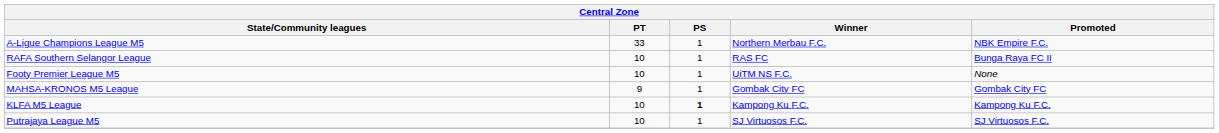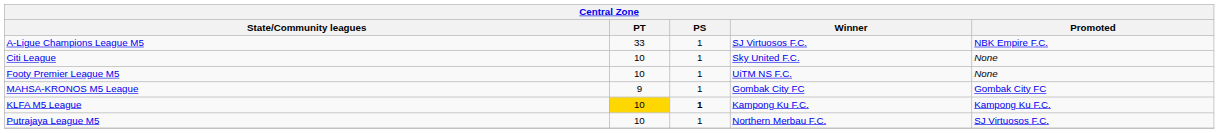A-Ligue Champions League M5 | Winner: Northern Merbau F.C. -> SJ Virtuosos F.C.
- row: RAFA Southern Selangor League | 10 | 1 | RAS FC | Bunga Raya FC II
+ row: Citi League | 10 | 1 | Sky United F.C. | None
KLFA M5 League | PT: no background -> gold background
Putrajaya League M5 | Winner: SJ Virtuosos F.C. -> Northern Merbau F.C.
